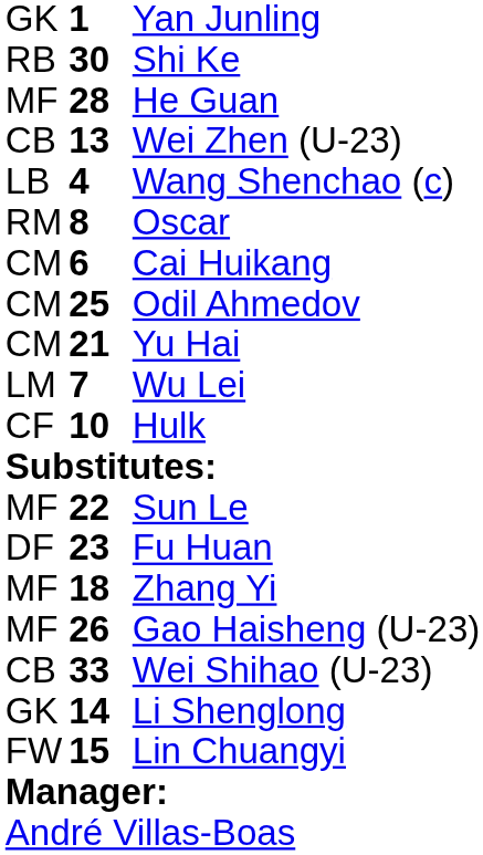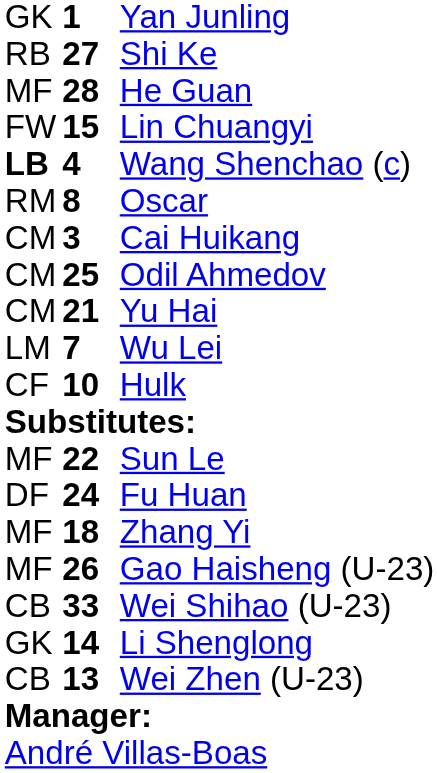Shi Ke | column 2: 30 -> 27
rows swapped: Wei Zhen (U-23) <-> Lin Chuangyi
Wang Shenchao (c) | column 1: normal -> bold
Cai Huikang | column 2: 6 -> 3
Fu Huan | column 2: 23 -> 24
